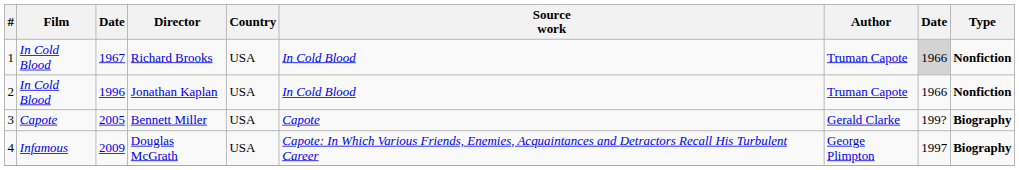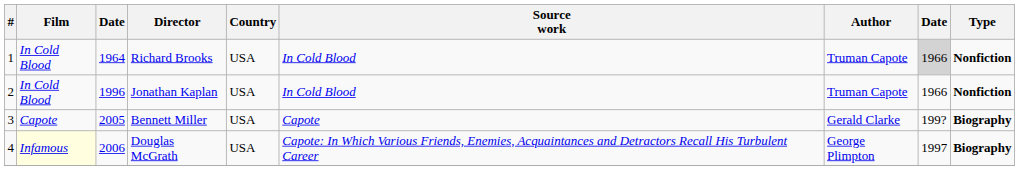Richard Brooks | column 3: 1967 -> 1964
Douglas McGrath | Film: no background -> lightyellow background
Douglas McGrath | column 3: 2009 -> 2006
